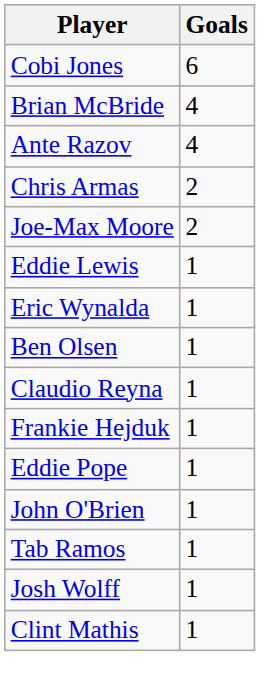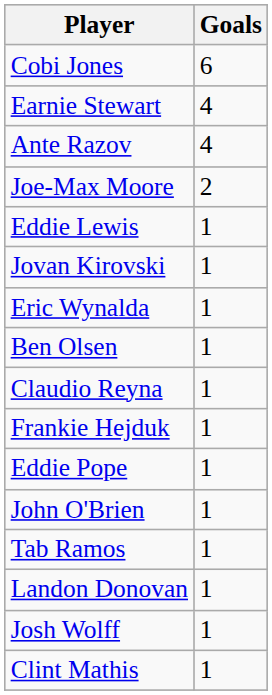- row: Brian McBride | 4
+ row: Earnie Stewart | 4
- row: Chris Armas | 2
+ row: Jovan Kirovski | 1
+ row: Landon Donovan | 1
